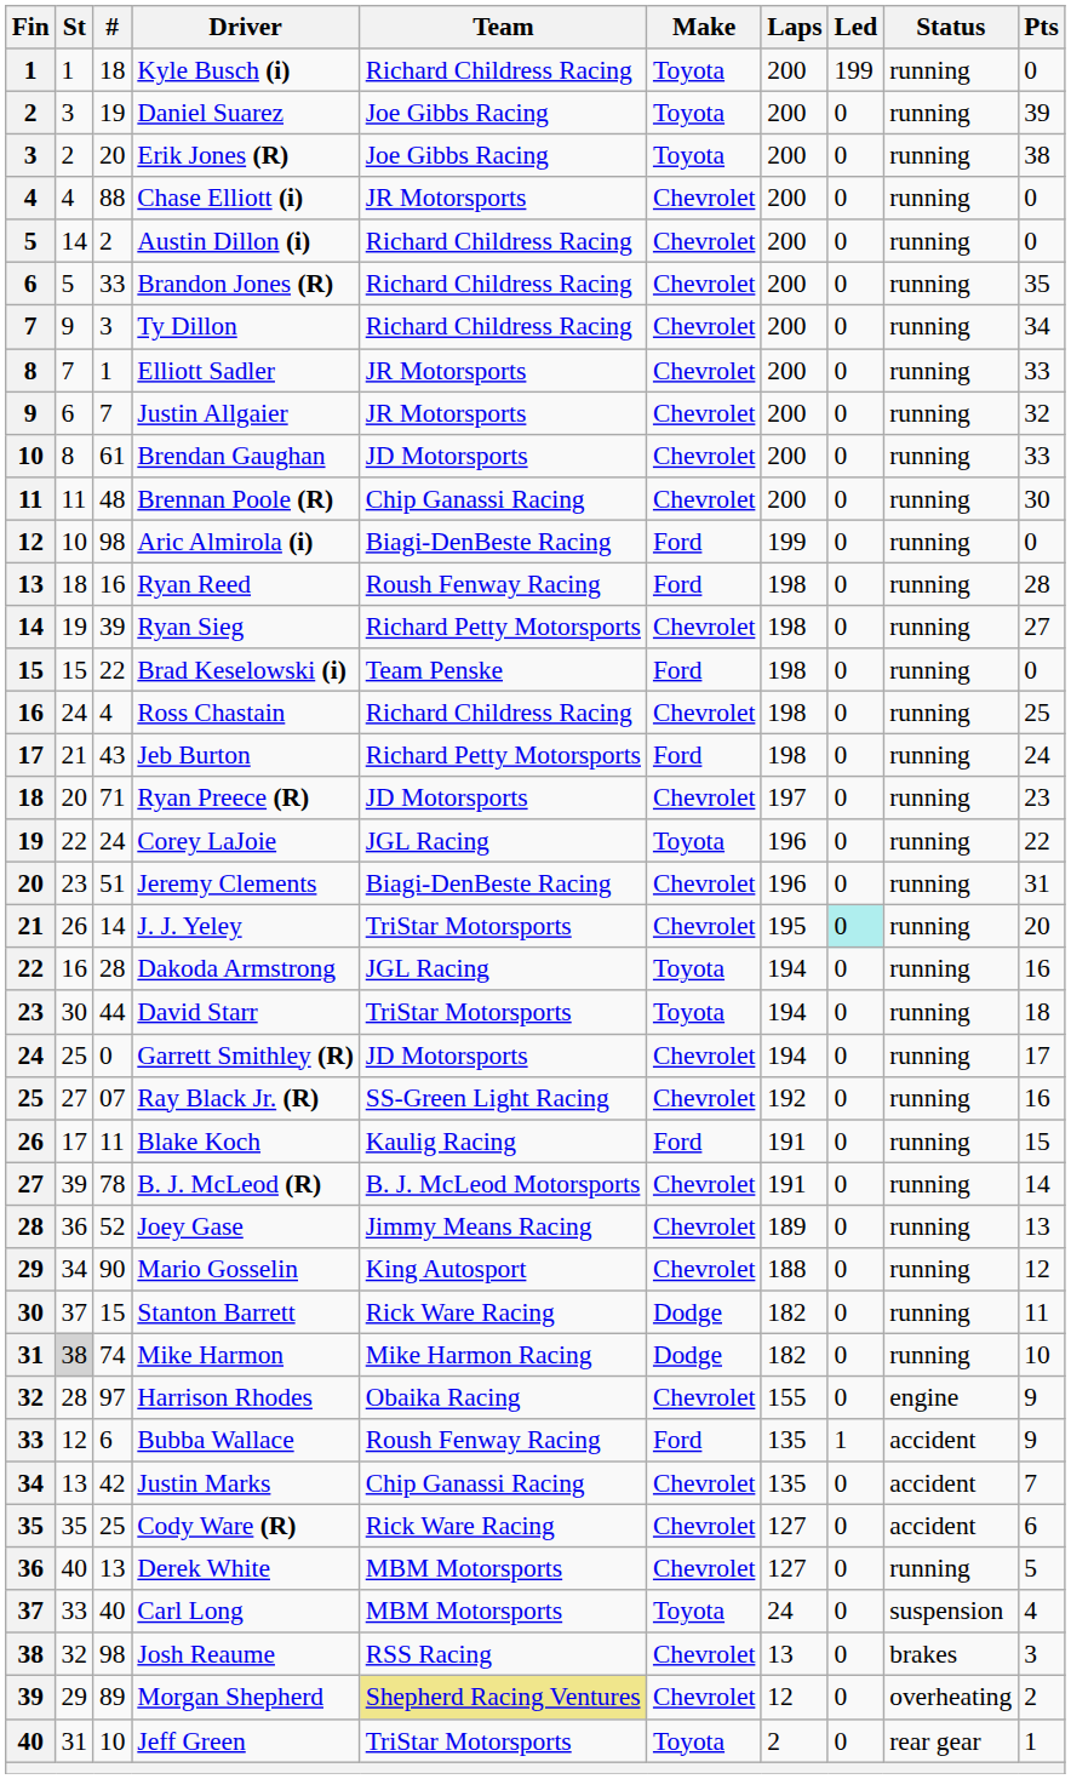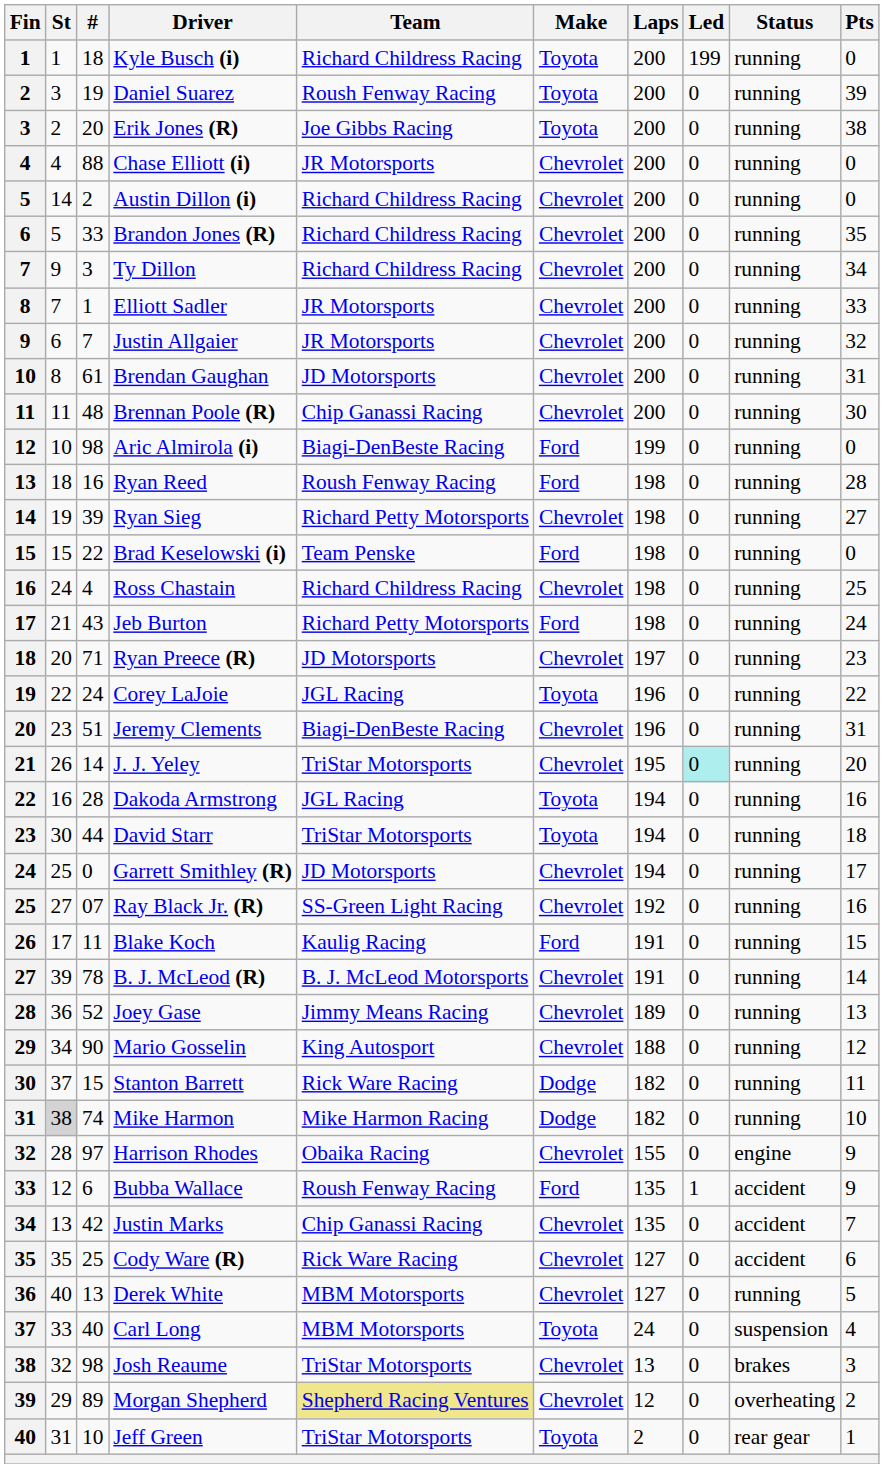Daniel Suarez | Team: Joe Gibbs Racing -> Roush Fenway Racing
Brendan Gaughan | Pts: 33 -> 31
Josh Reaume | Team: RSS Racing -> TriStar Motorsports
